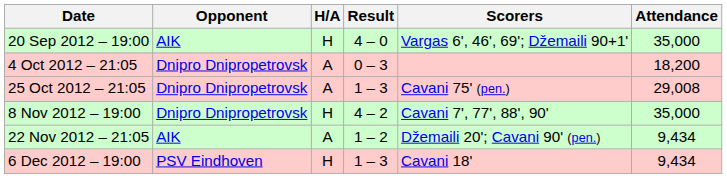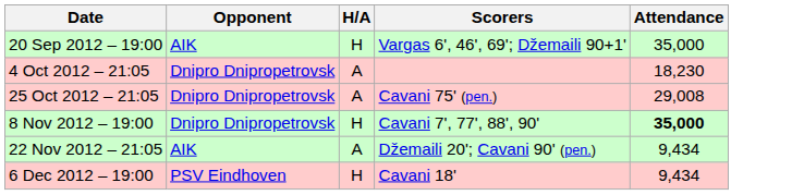- column: Result | 4 – 0 | 0 – 3 | 1 – 3 | 4 – 2 | 1 – 2 | 1 – 3
4 Oct 2012 – 21:05 | Attendance: 18,200 -> 18,230
8 Nov 2012 – 19:00 | Attendance: normal -> bold
